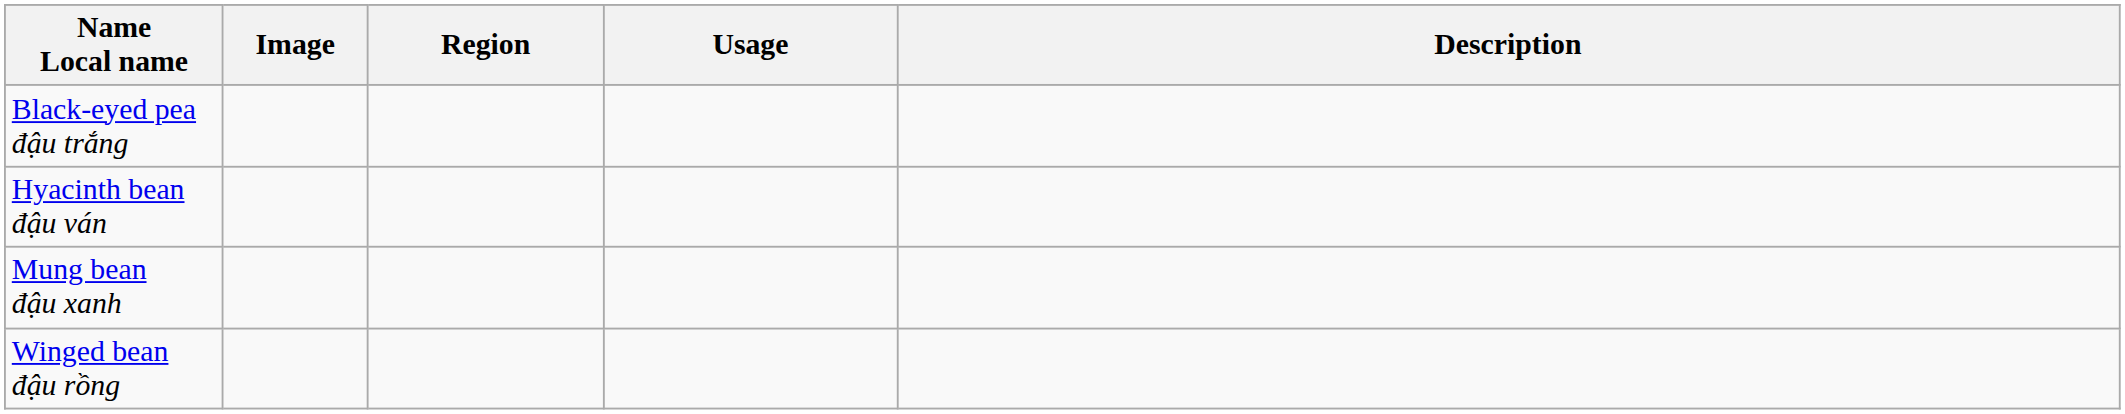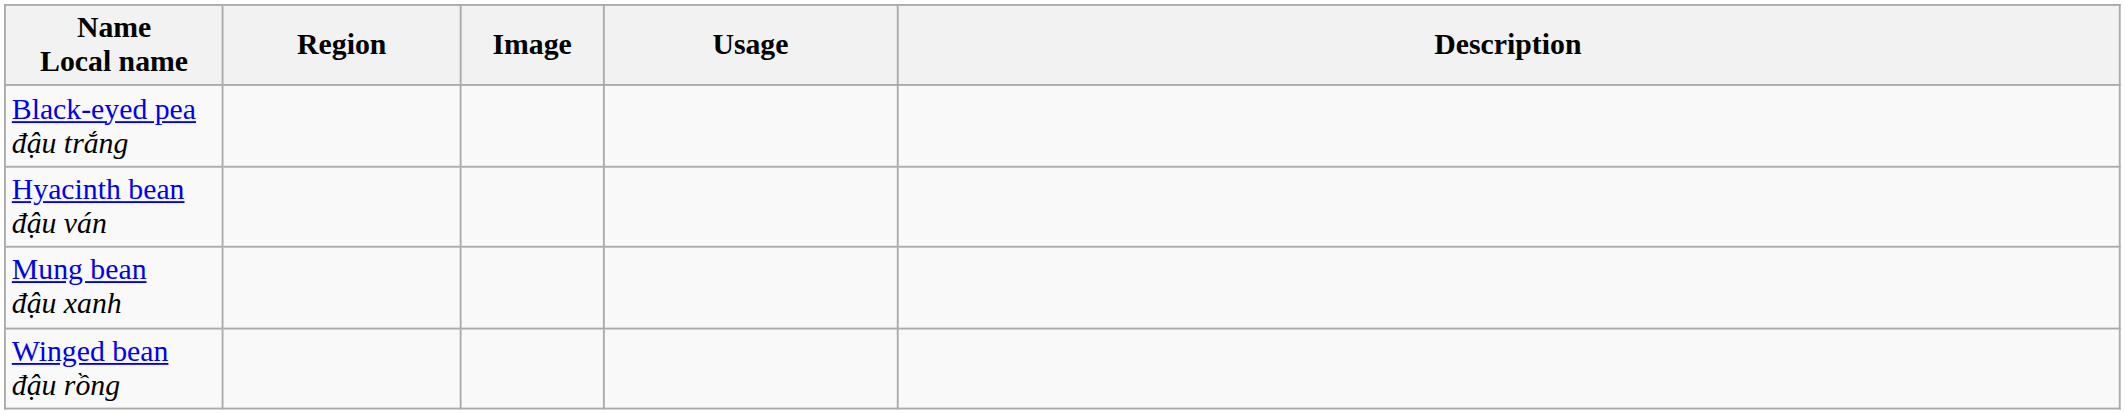columns swapped: Image <-> Region
